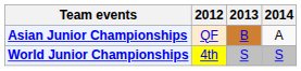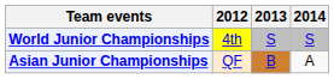rows swapped: Asian Junior Championships <-> World Junior Championships
